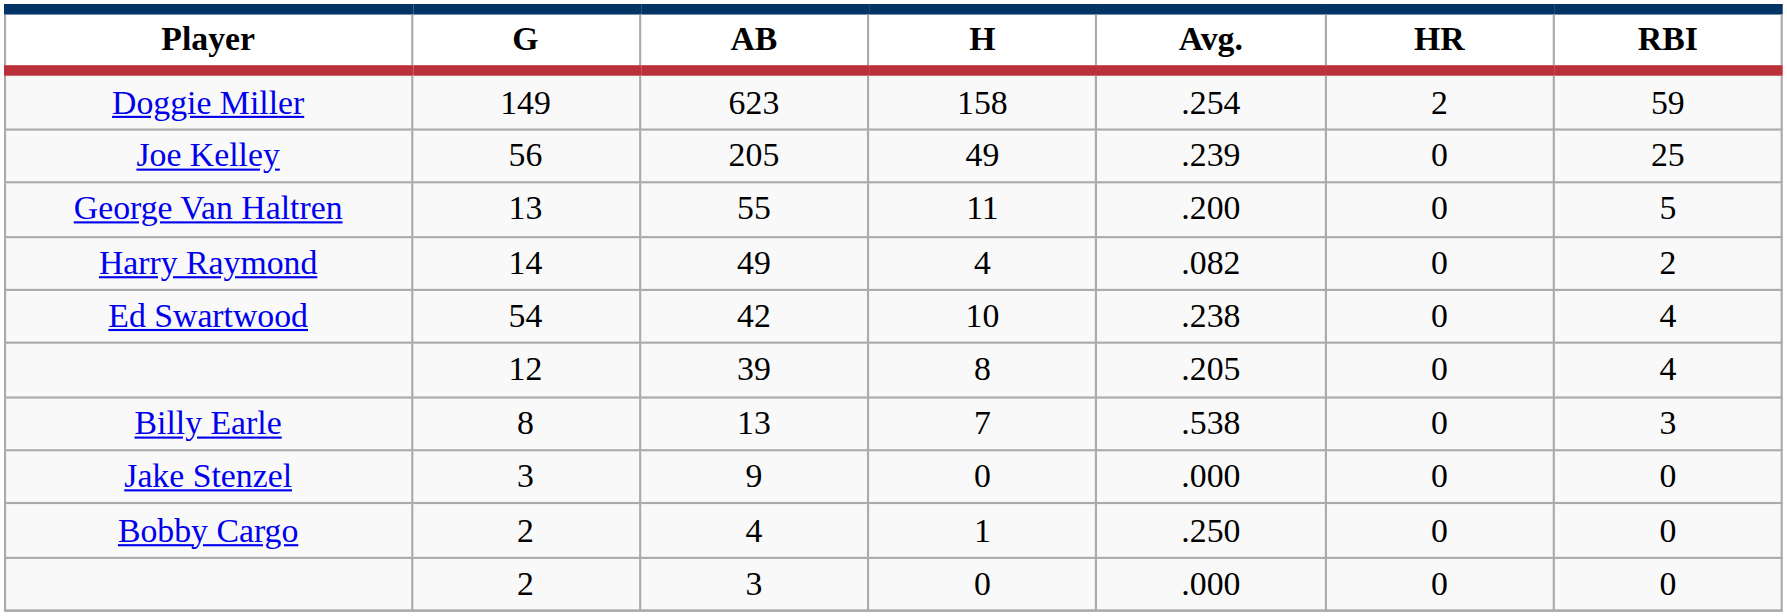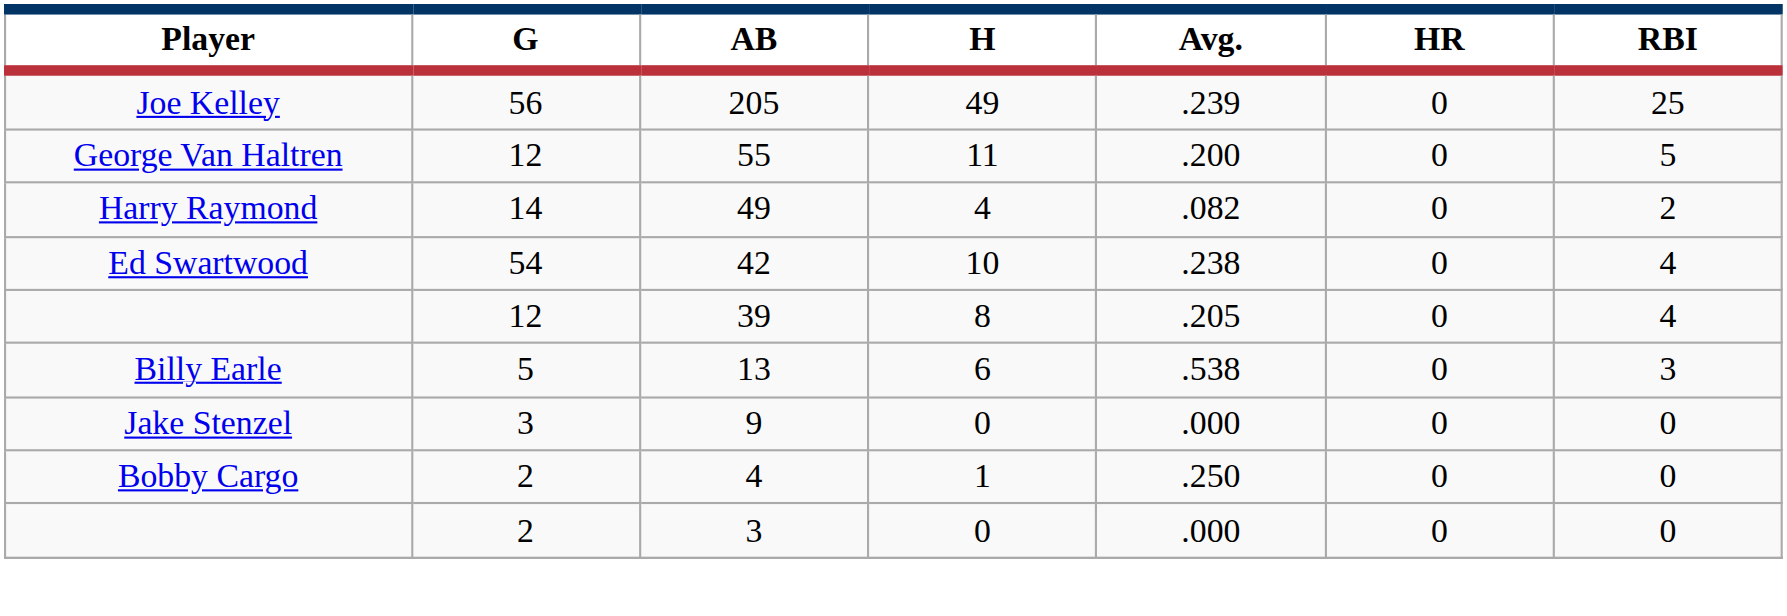- row: Doggie Miller | 149 | 623 | 158 | .254 | 2 | 59
George Van Haltren | G: 13 -> 12
Billy Earle | G: 8 -> 5
Billy Earle | H: 7 -> 6
